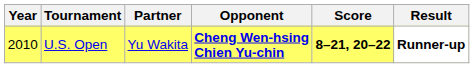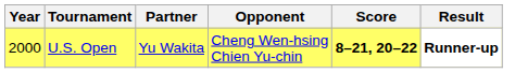U.S. Open | Year: 2010 -> 2000
U.S. Open | Opponent: bold -> normal
